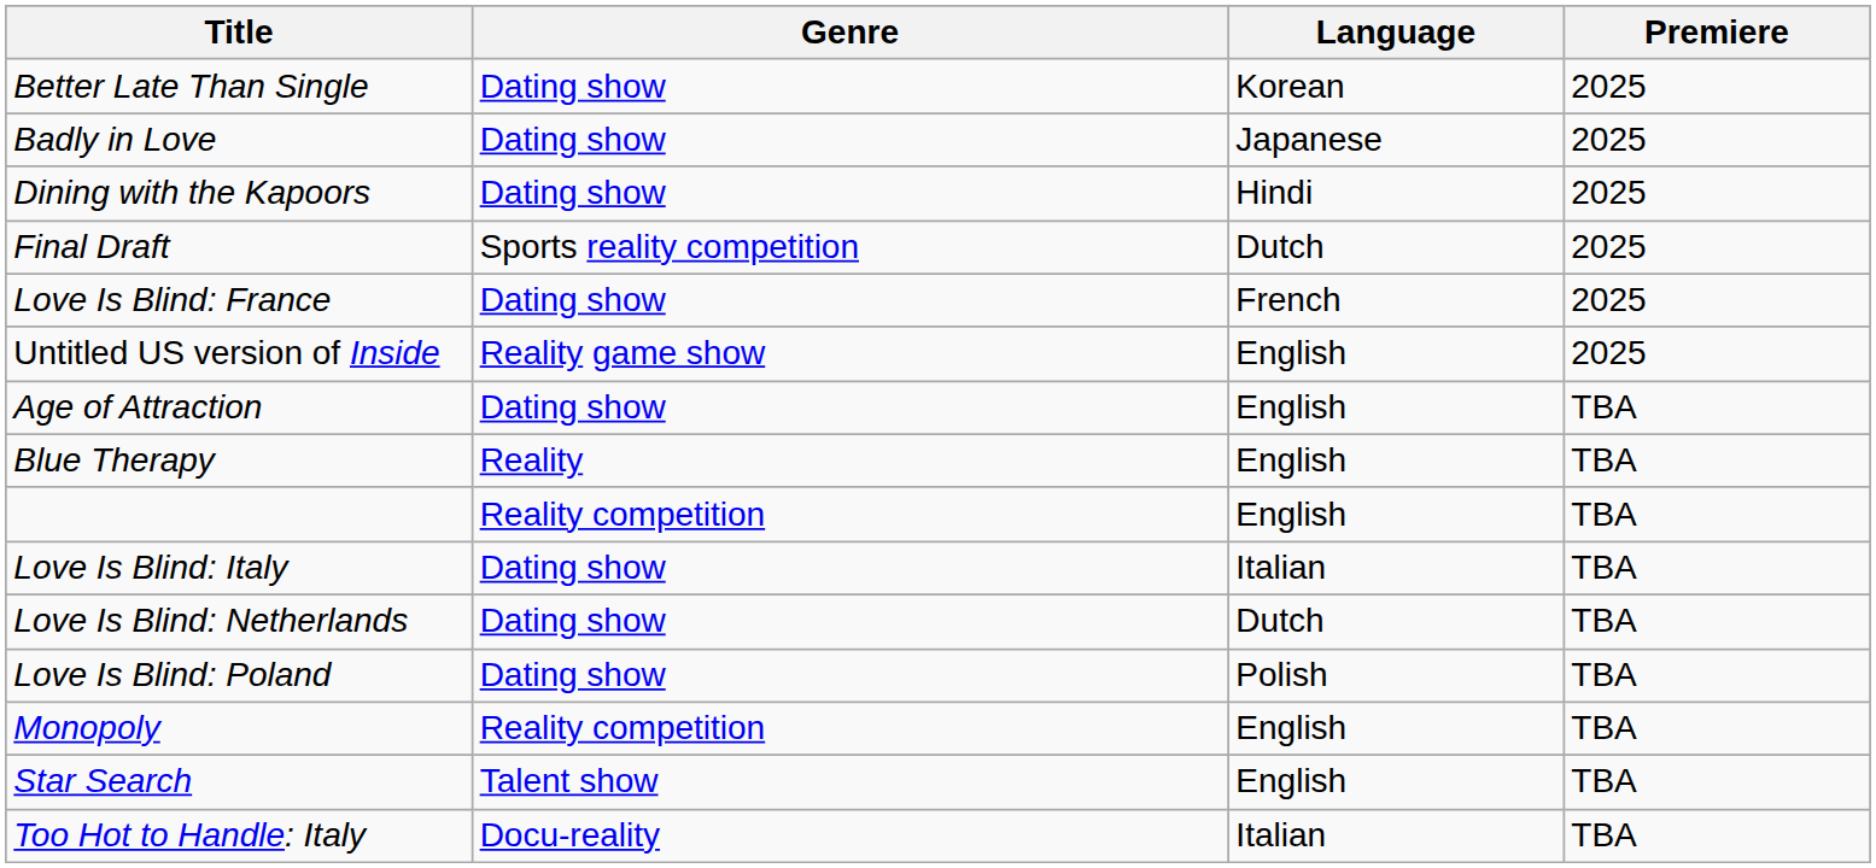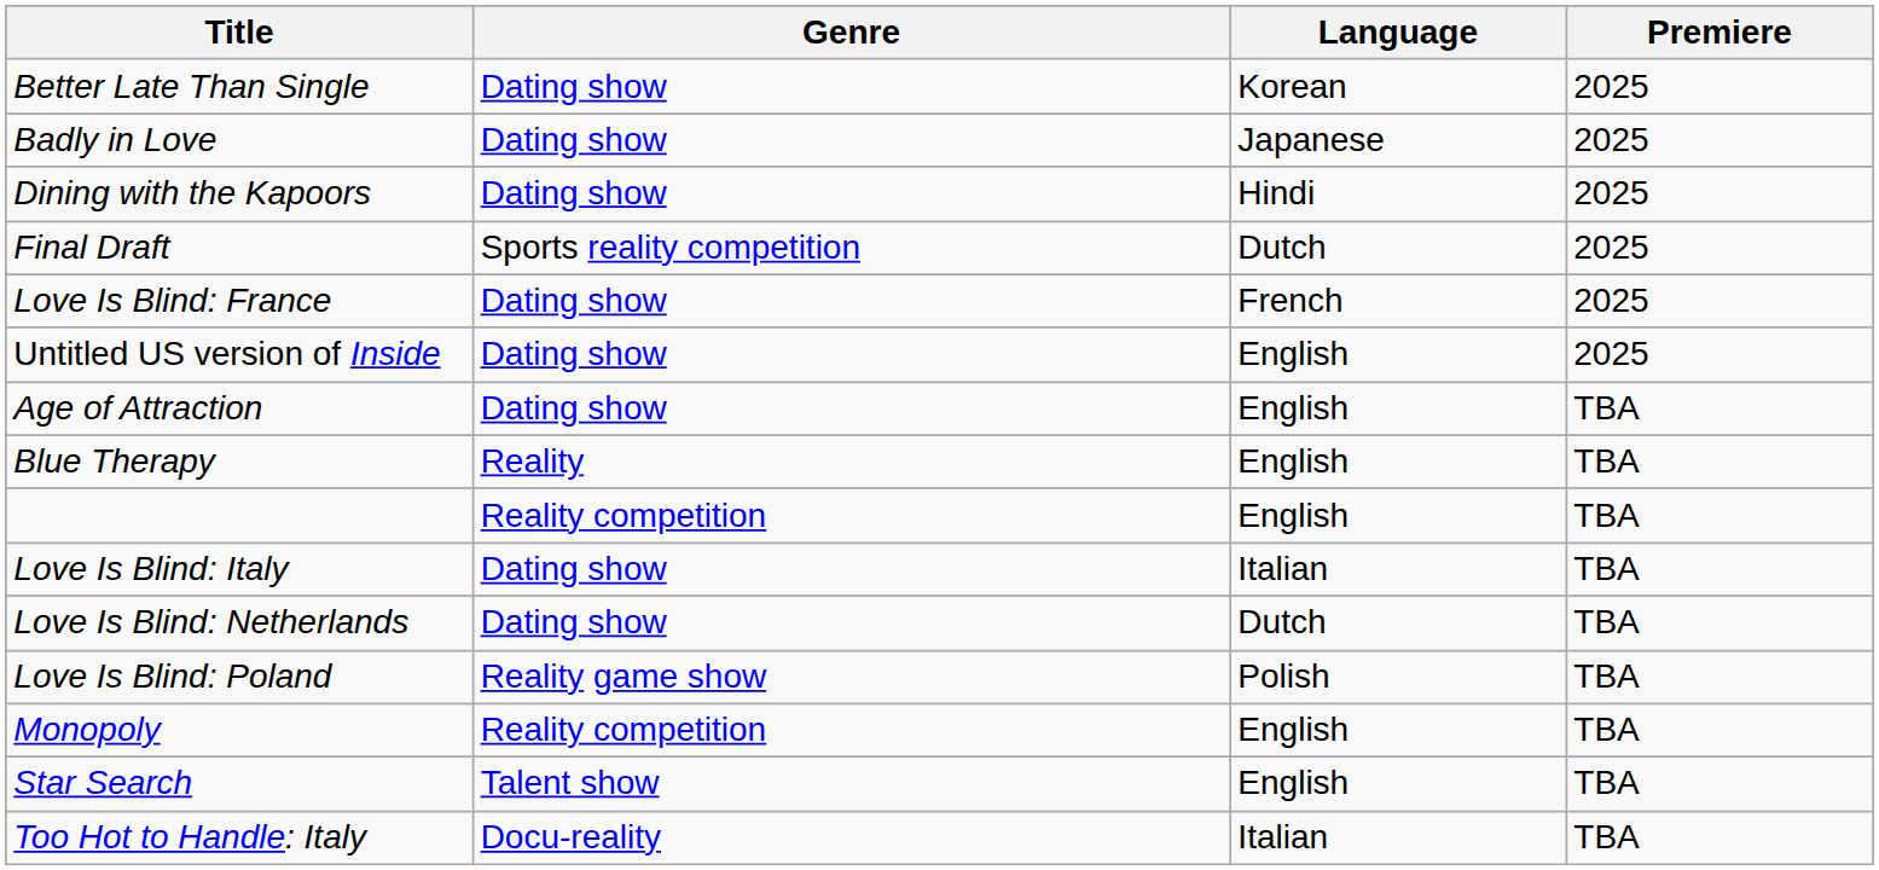Untitled US version of Inside | Genre: Reality game show -> Dating show
Love Is Blind: Poland | Genre: Dating show -> Reality game show
